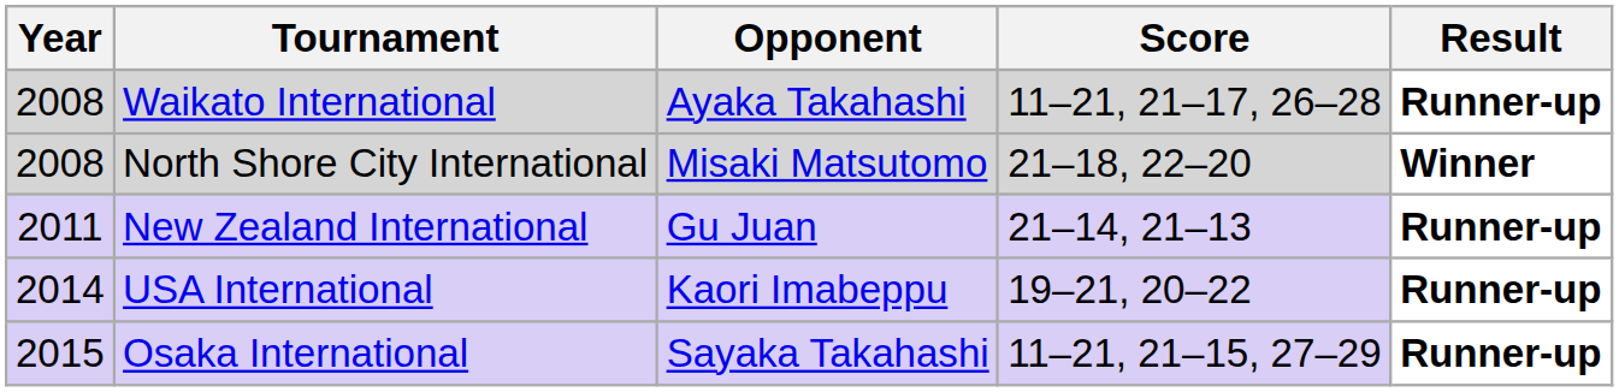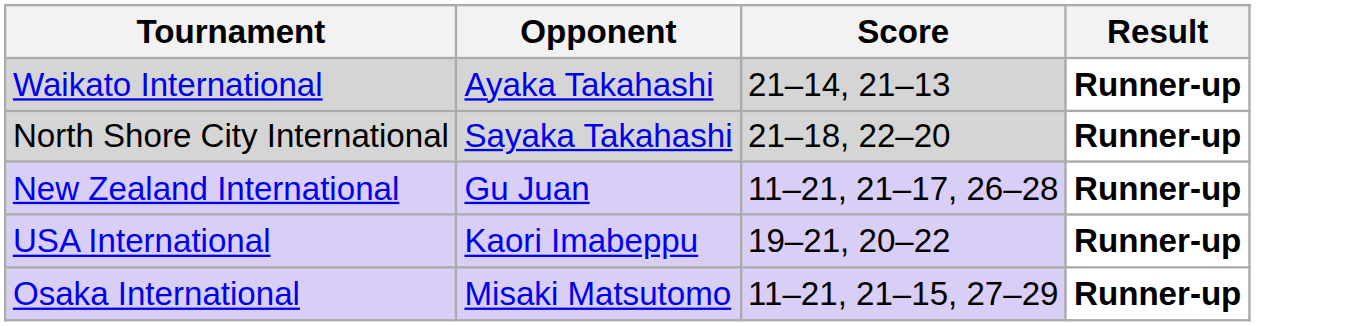- column: Year | 2008 | 2008 | 2011 | 2014 | 2015
Waikato International | Score: 11–21, 21–17, 26–28 -> 21–14, 21–13
North Shore City International | Opponent: Misaki Matsutomo -> Sayaka Takahashi
North Shore City International | Result: Winner -> Runner-up
New Zealand International | Score: 21–14, 21–13 -> 11–21, 21–17, 26–28
Osaka International | Opponent: Sayaka Takahashi -> Misaki Matsutomo
